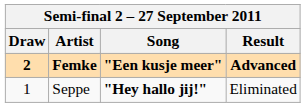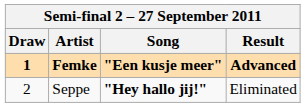Femke | Draw: 2 -> 1
Seppe | Draw: 1 -> 2
